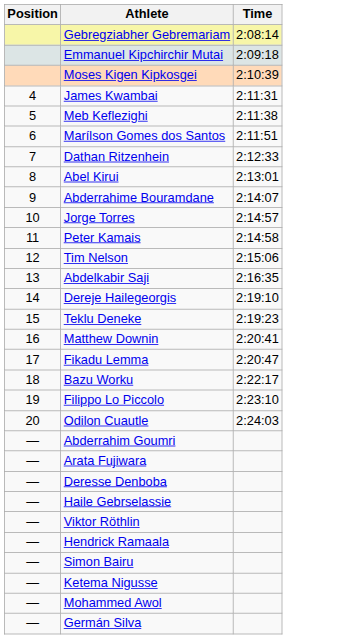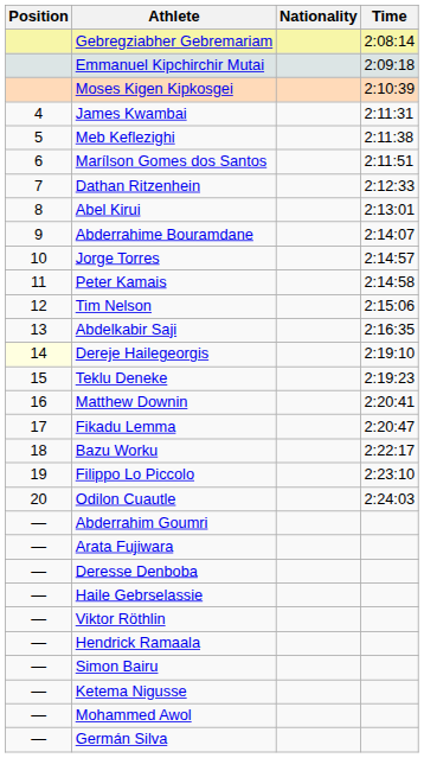+ column: Nationality
Dereje Hailegeorgis | Position: no background -> lightyellow background
